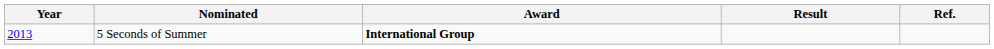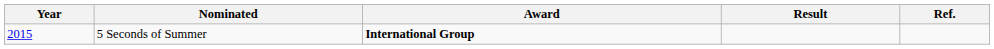5 Seconds of Summer | Year: 2013 -> 2015
